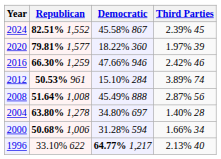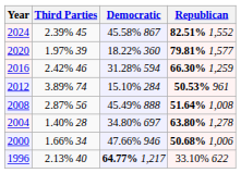columns swapped: Republican <-> Third Parties
2016 | Democratic: 47.66% 946 -> 31.28% 594
2000 | Democratic: 31.28% 594 -> 47.66% 946
